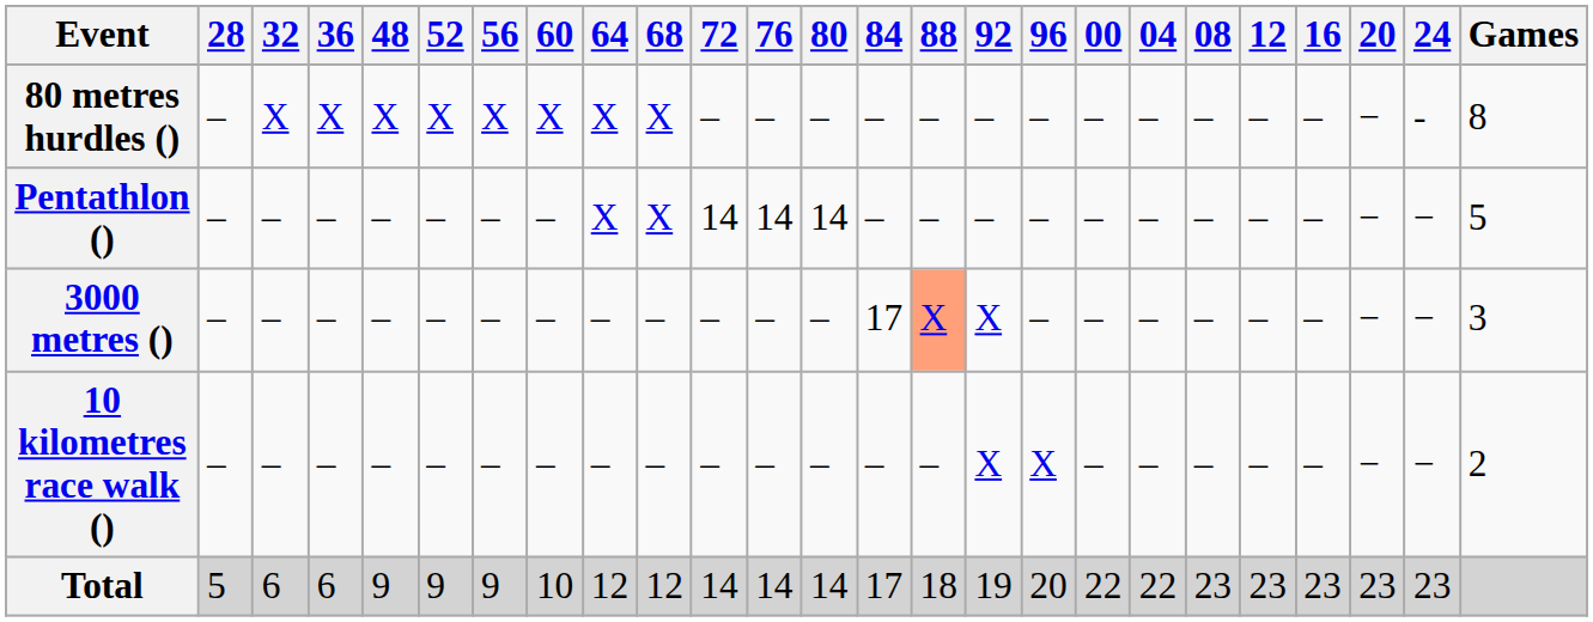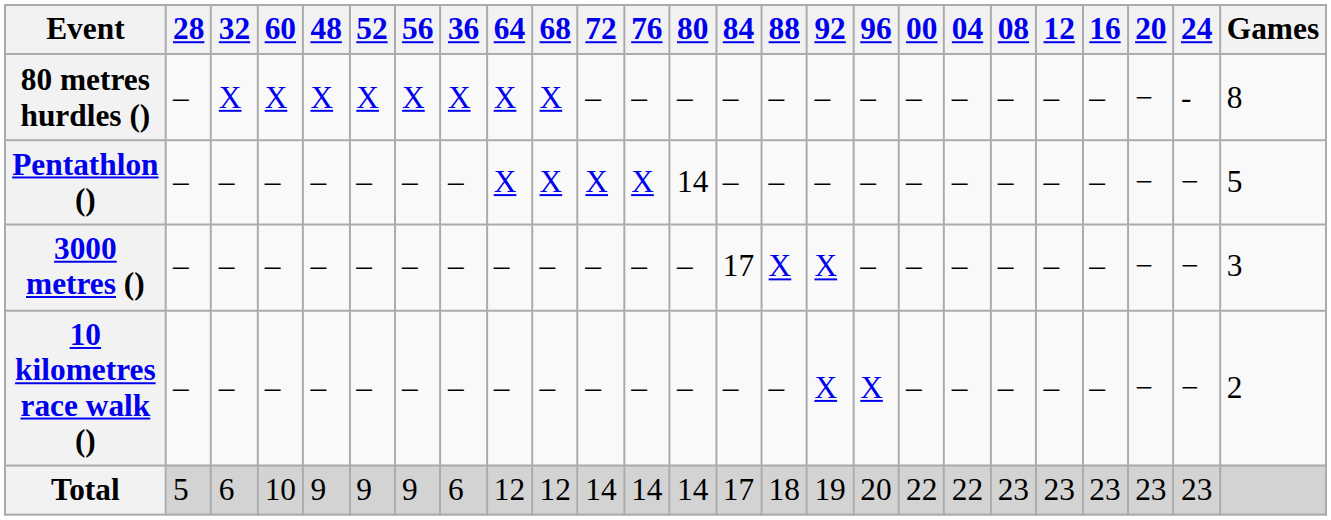columns swapped: 36 <-> 60
Pentathlon () | 72: 14 -> X
Pentathlon () | 76: 14 -> X
3000 metres () | 88: lightsalmon background -> no background
